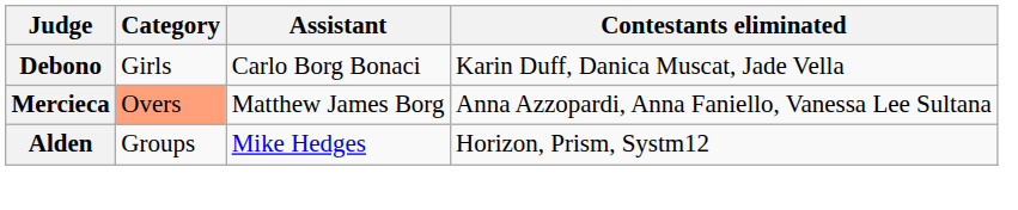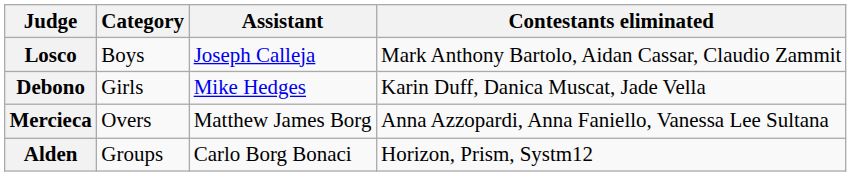+ row: Losco | Boys | Joseph Calleja | Mark Anthony Bartolo, Aidan Cassar, Claudio Zammit
Debono | Assistant: Carlo Borg Bonaci -> Mike Hedges
Mercieca | Category: lightsalmon background -> no background
Alden | Assistant: Mike Hedges -> Carlo Borg Bonaci
